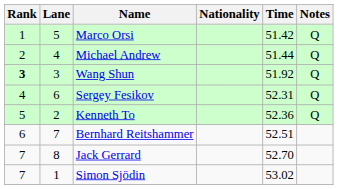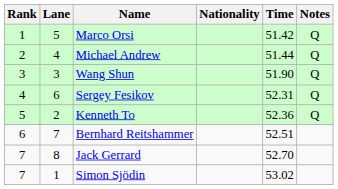Wang Shun | Rank: bold -> normal
Wang Shun | Time: 51.92 -> 51.90
